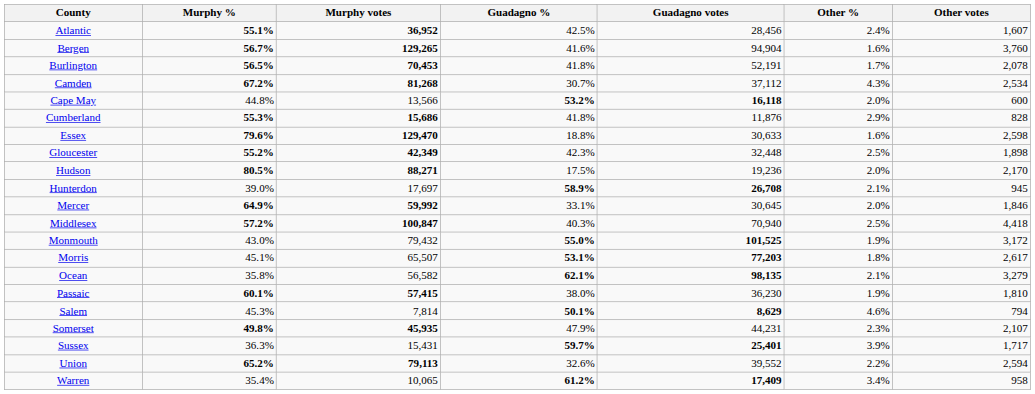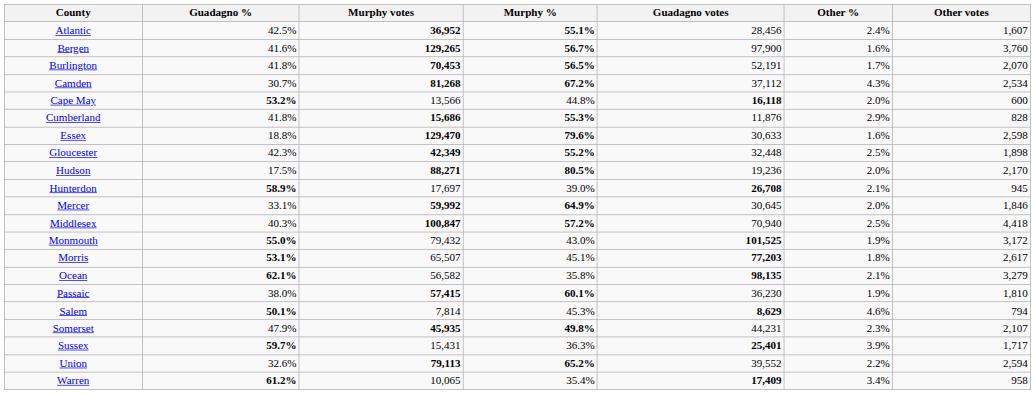columns swapped: Murphy % <-> Guadagno %
Bergen | Guadagno votes: 94,904 -> 97,900
Burlington | Other votes: 2,078 -> 2,070
